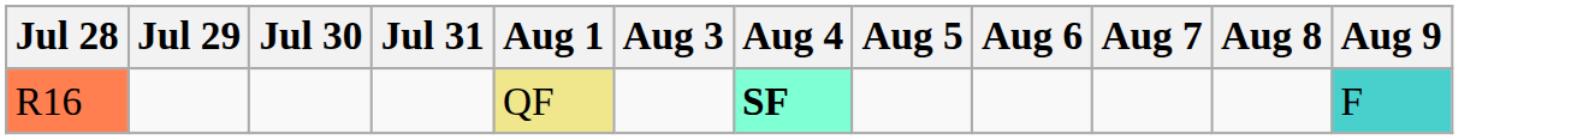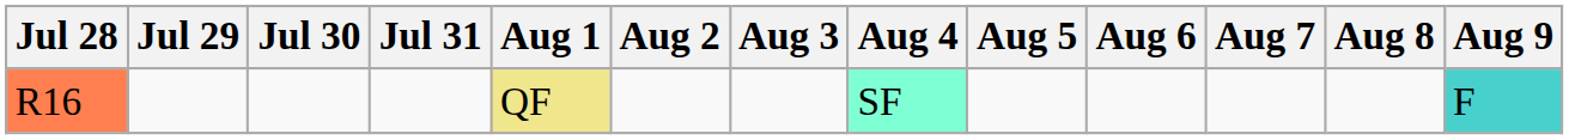+ column: Aug 2
R16 | Aug 4: bold -> normal
